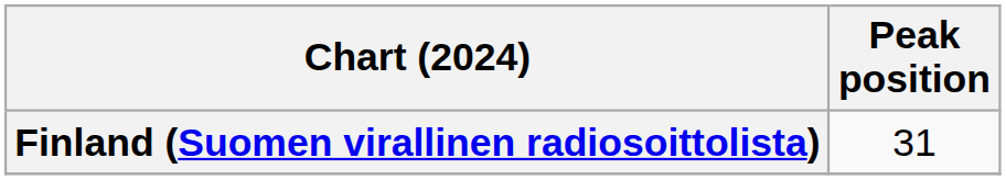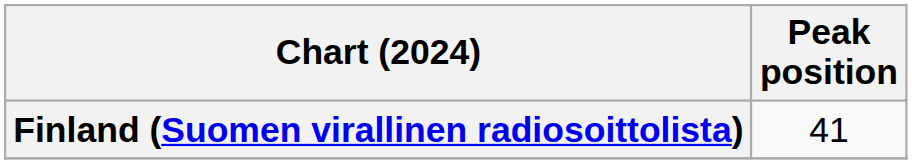Finland (Suomen virallinen radiosoittolista) | Peak position: 31 -> 41
